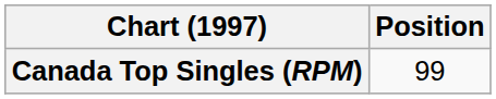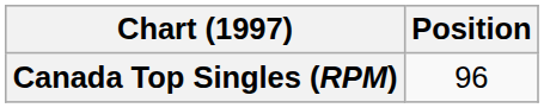Canada Top Singles (RPM) | Position: 99 -> 96
